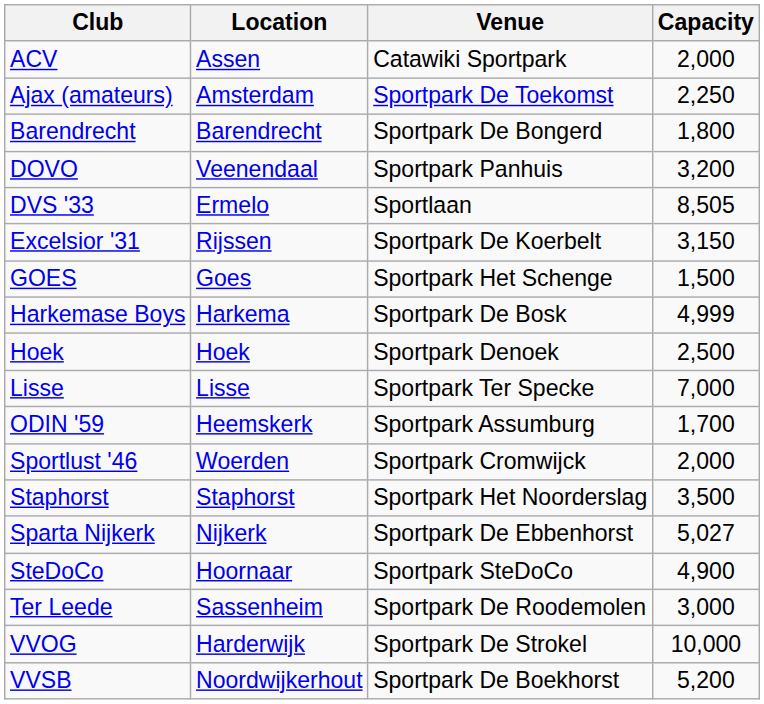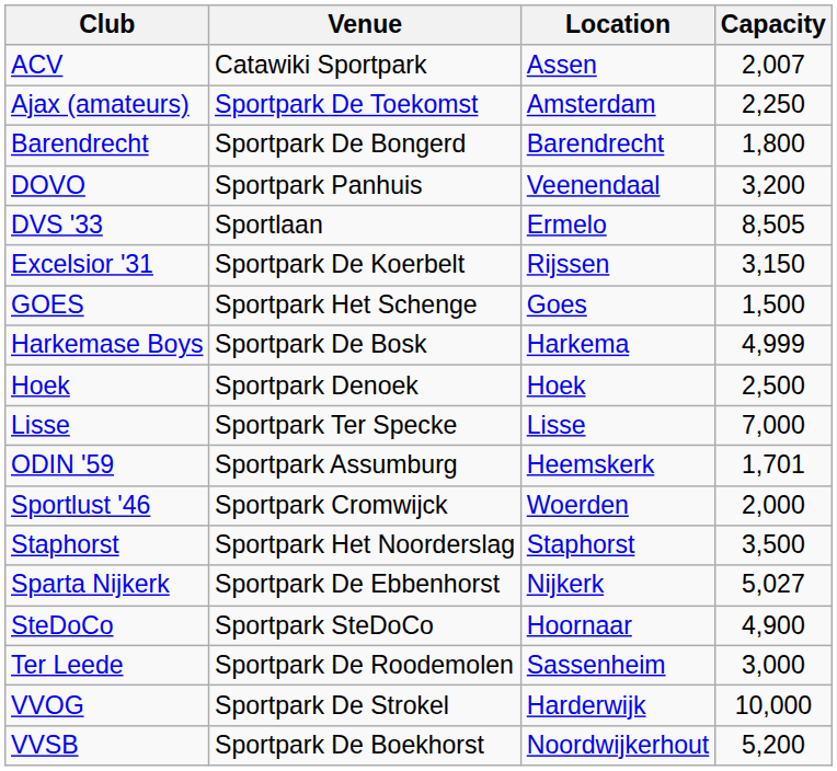columns swapped: Location <-> Venue
ACV | Capacity: 2,000 -> 2,007
ODIN '59 | Capacity: 1,700 -> 1,701
